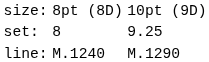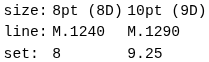rows swapped: set: <-> line:
